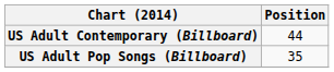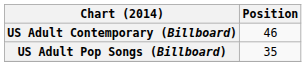US Adult Contemporary (Billboard) | Position: 44 -> 46
